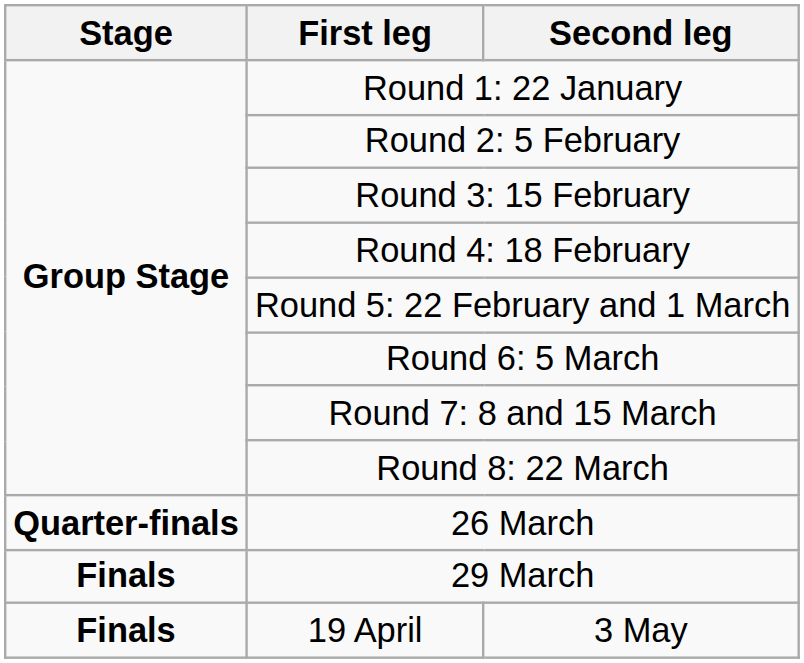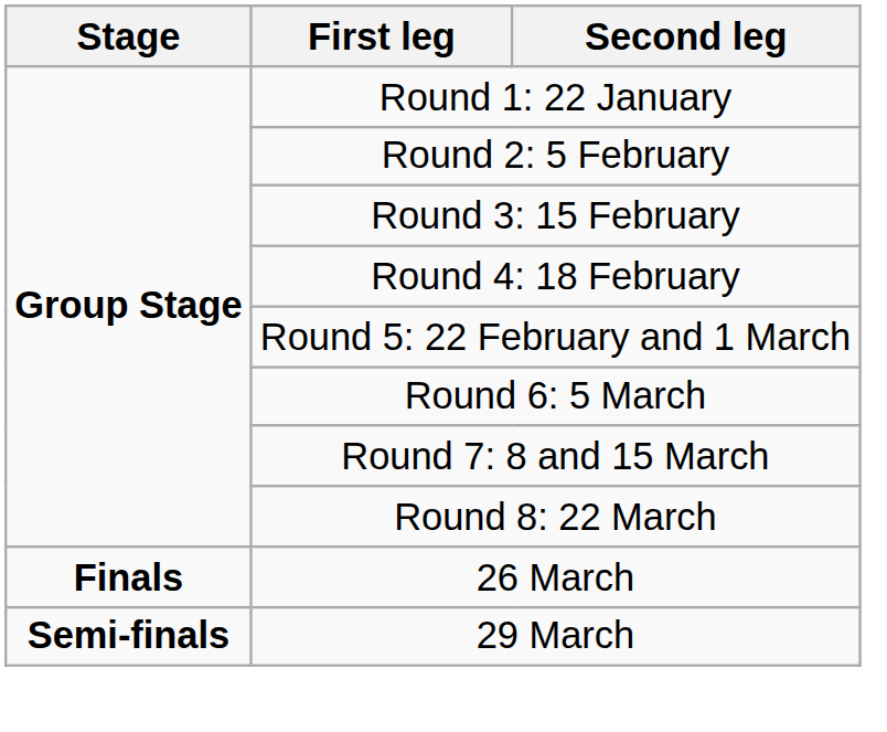26 March | Stage: Quarter-finals -> Finals
29 March | Stage: Finals -> Semi-finals
- row: Finals | 19 April | 3 May
